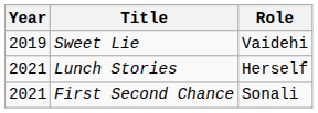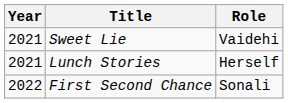Sweet Lie | Year: 2019 -> 2021
First Second Chance | Year: 2021 -> 2022
